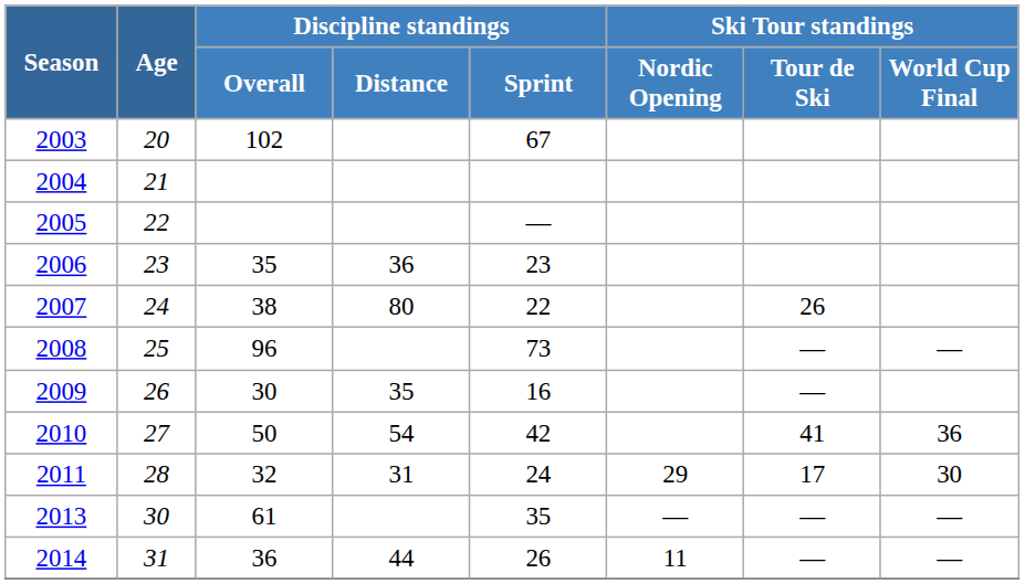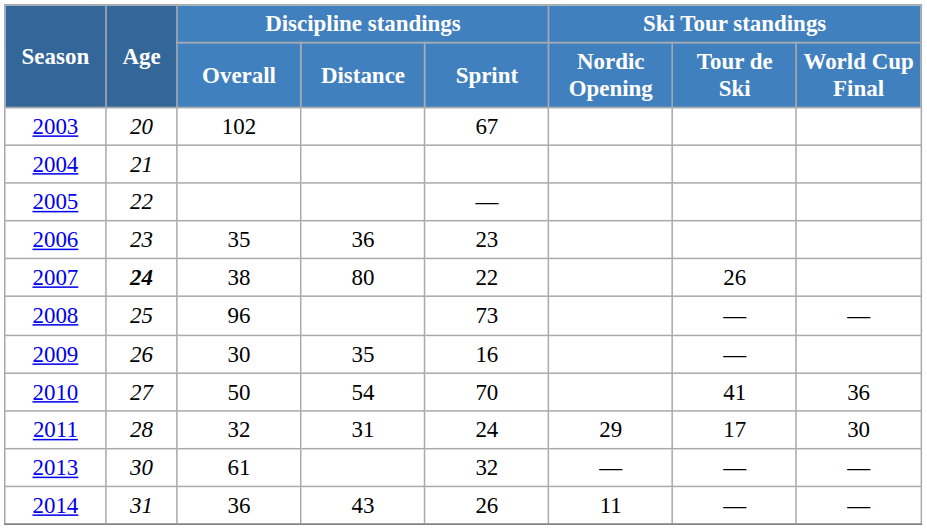2007 | Age: normal -> bold
2010 | Discipline standings / Sprint: 42 -> 70
2013 | Discipline standings / Sprint: 35 -> 32
2014 | Discipline standings / Distance: 44 -> 43
